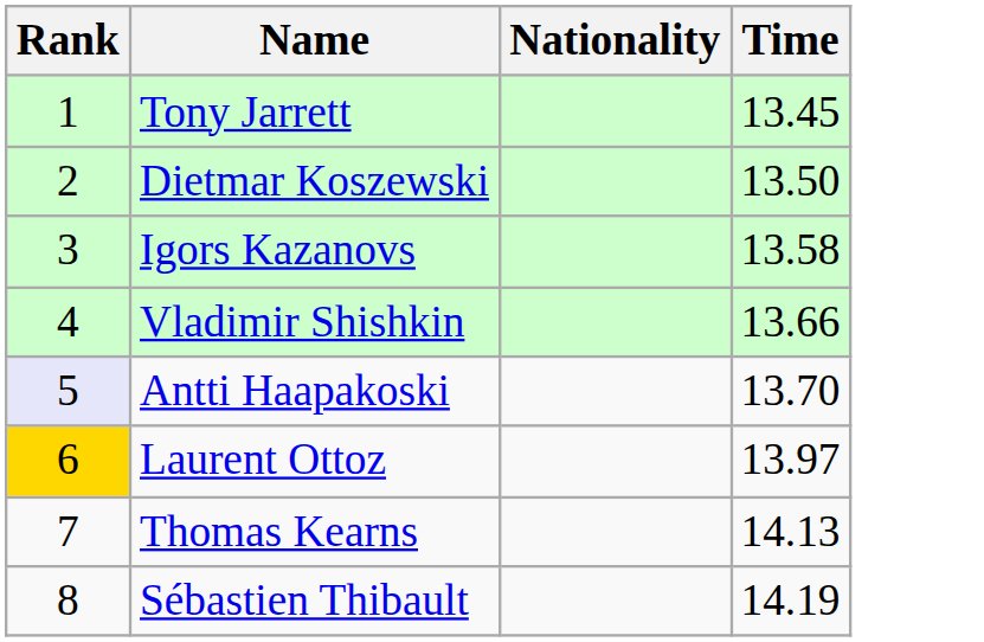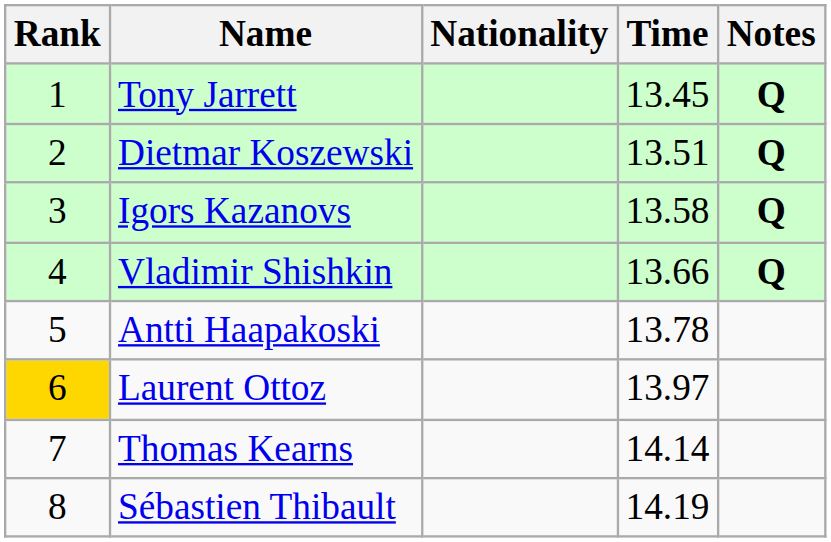+ column: Notes | Q | Q | Q | Q
Dietmar Koszewski | Time: 13.50 -> 13.51
Antti Haapakoski | Rank: lavender background -> no background
Antti Haapakoski | Time: 13.70 -> 13.78
Thomas Kearns | Time: 14.13 -> 14.14
